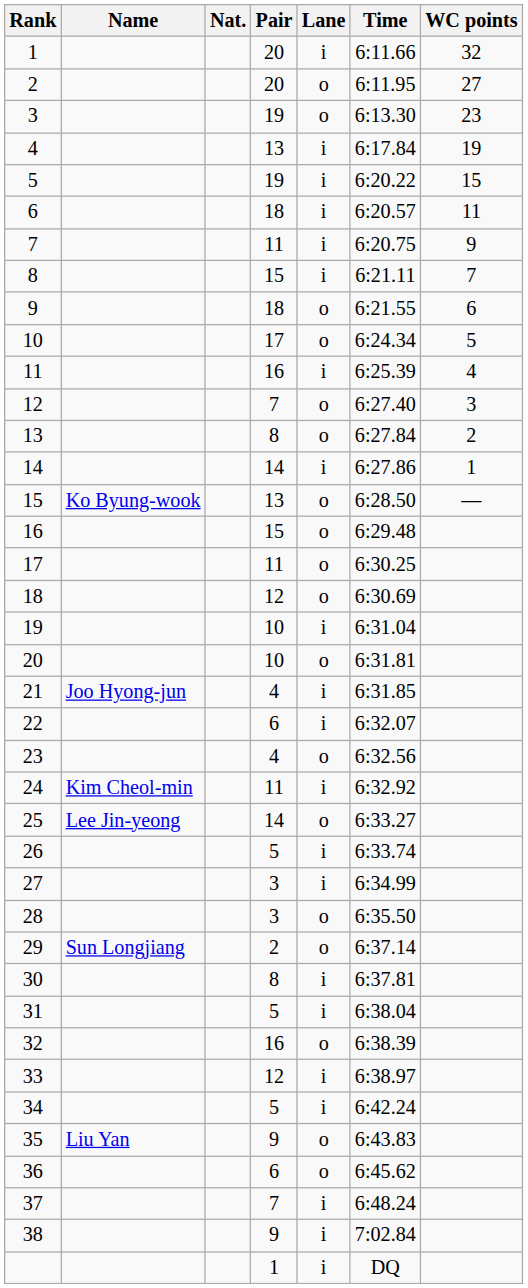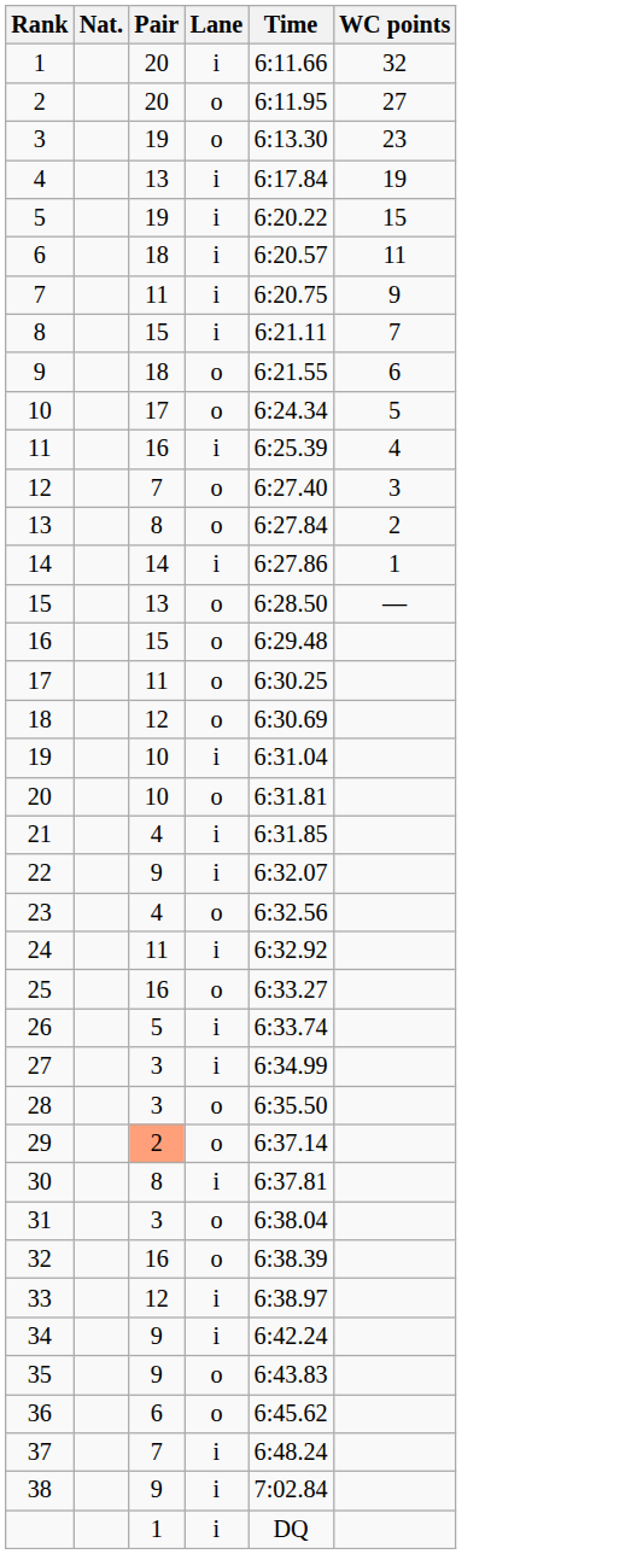- column: Name | Ko Byung-wook | Joo Hyong-jun | Kim Cheol-min | Lee Jin-yeong | Sun Longjiang | Liu Yan
22 | Pair: 6 -> 9
25 | Pair: 14 -> 16
29 | Pair: no background -> lightsalmon background
31 | Pair: 5 -> 3
31 | Lane: i -> o
34 | Pair: 5 -> 9
